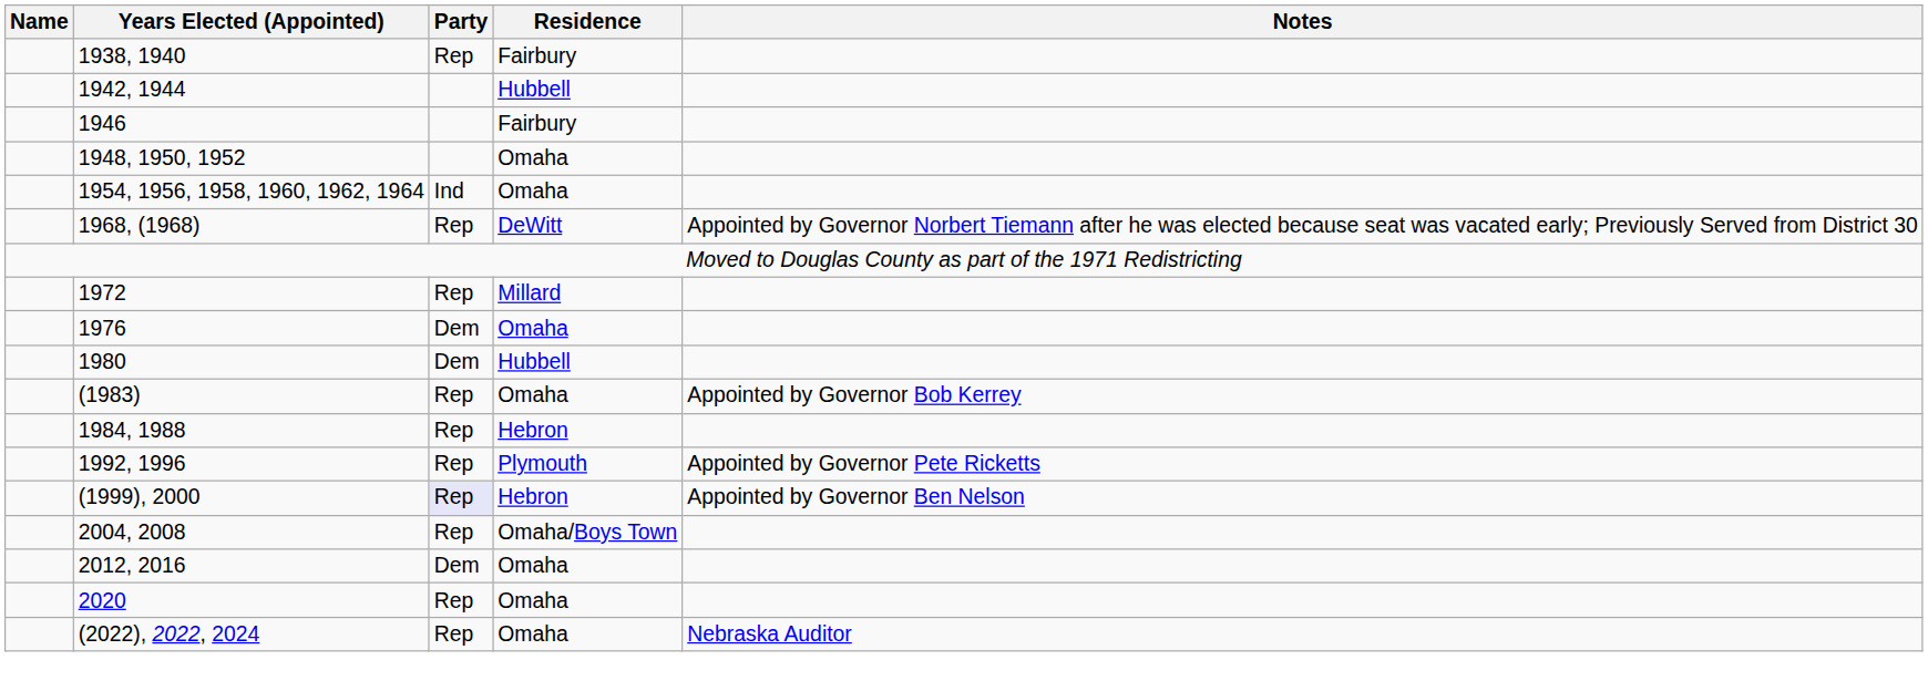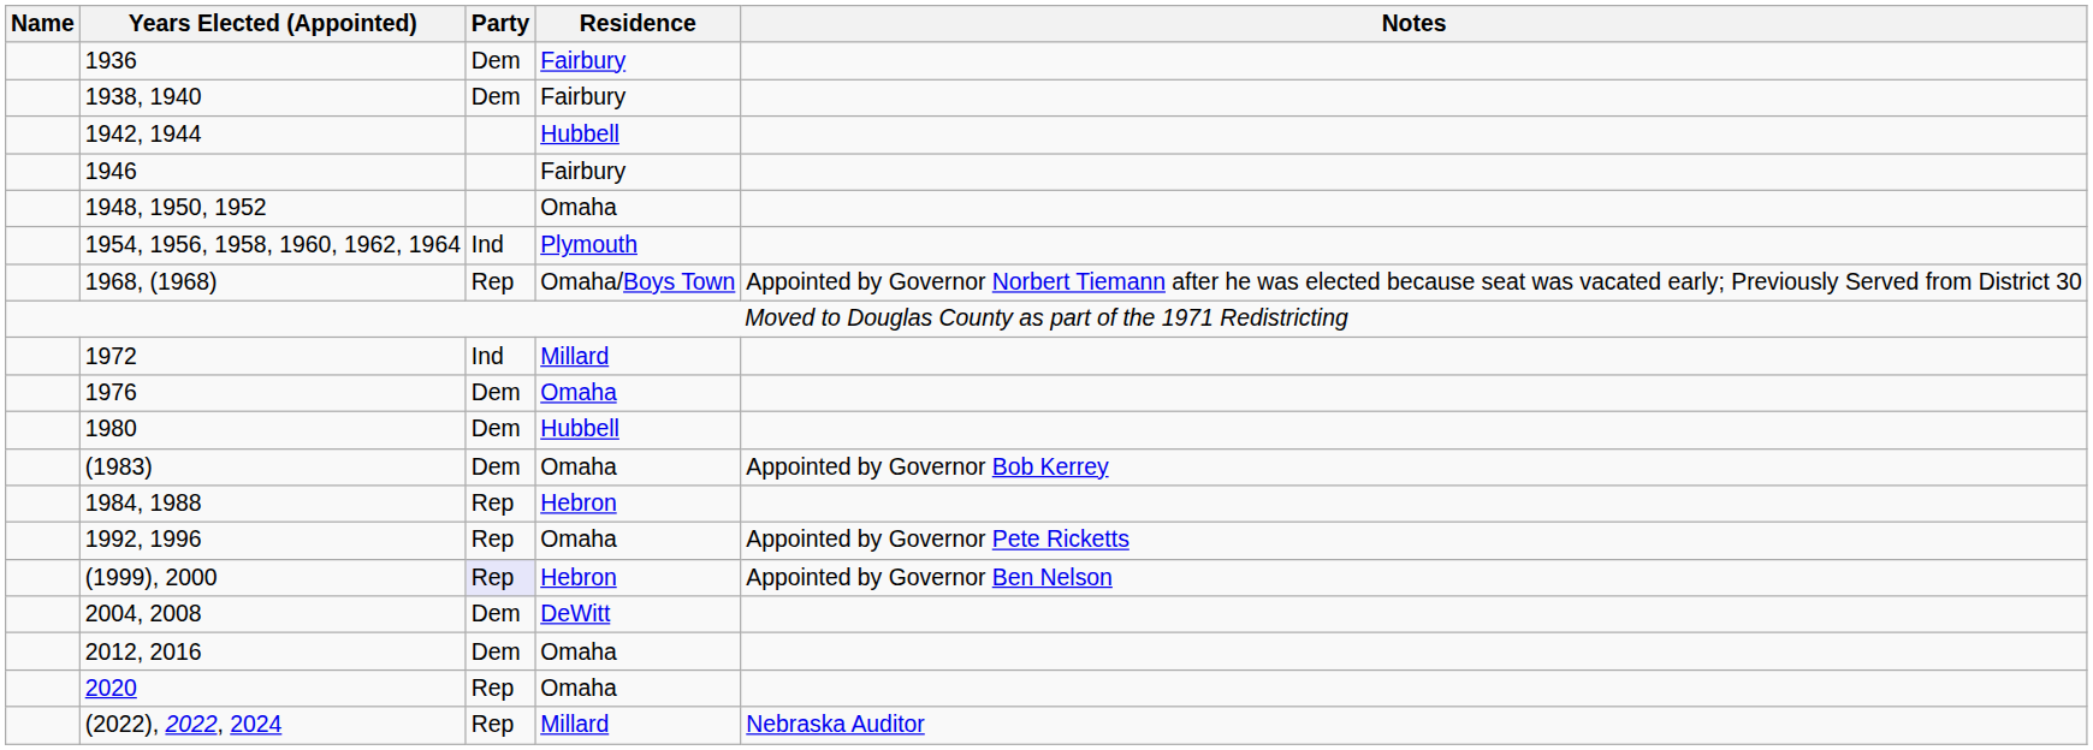+ row: 1936 | Dem | Fairbury
1938, 1940 | Party: Rep -> Dem
1954, 1956, 1958, 1960, 1962, 1964 | Residence: Omaha -> Plymouth
1968, (1968) | Residence: DeWitt -> Omaha/Boys Town
1972 | Party: Rep -> Ind
(1983) | Party: Rep -> Dem
1992, 1996 | Residence: Plymouth -> Omaha
2004, 2008 | Party: Rep -> Dem
2004, 2008 | Residence: Omaha/Boys Town -> DeWitt
(2022), 2022, 2024 | Residence: Omaha -> Millard
